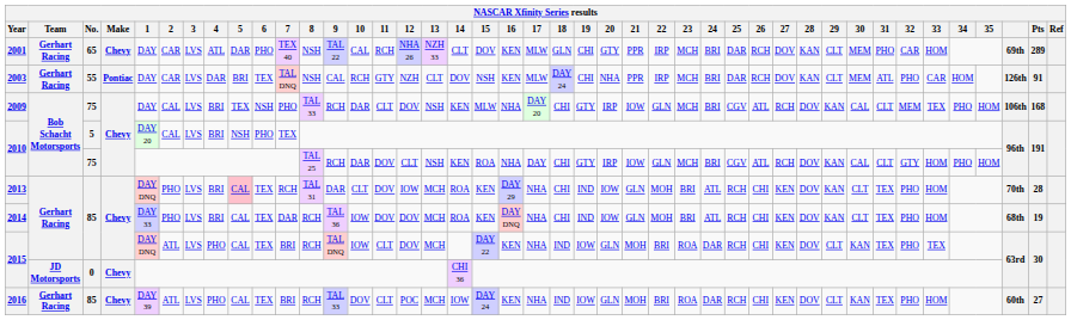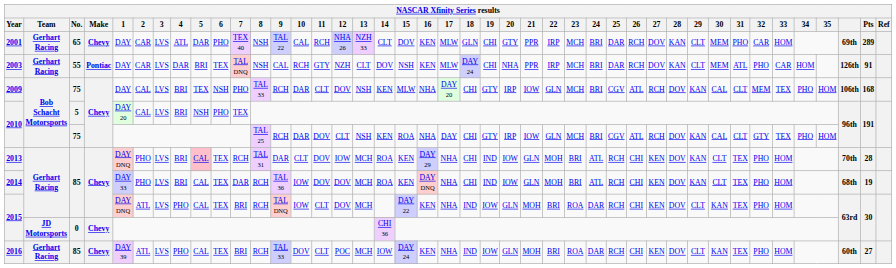2010 / 75 | 33: HOM -> TEX
2015 / 85 | 33: TEX -> HOM
